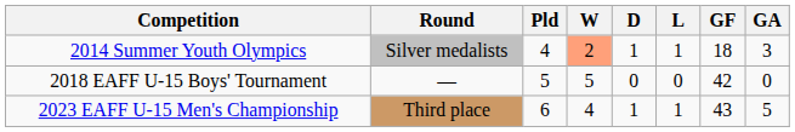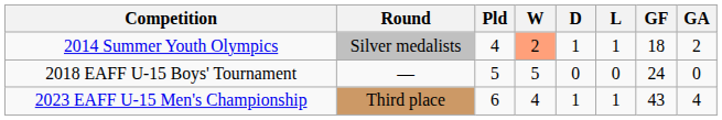2014 Summer Youth Olympics | GA: 3 -> 2
2018 EAFF U-15 Boys' Tournament | GF: 42 -> 24
2023 EAFF U-15 Men's Championship | GA: 5 -> 4
